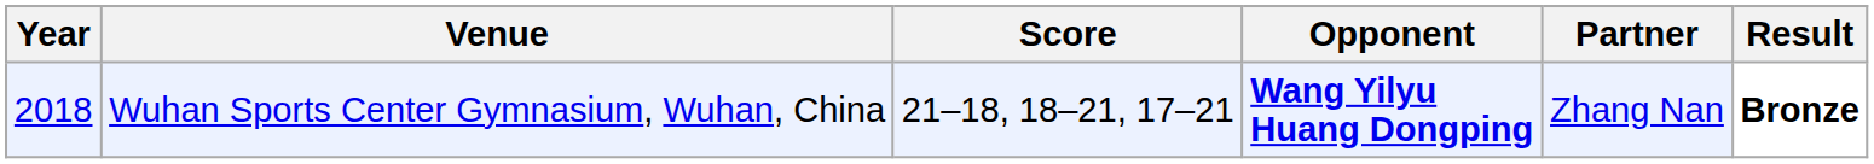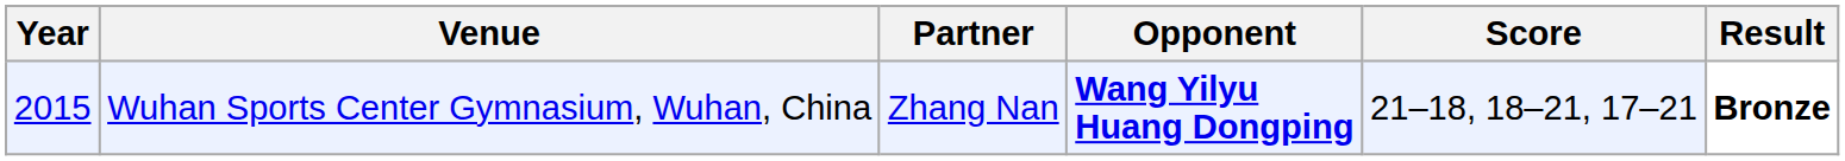columns swapped: Partner <-> Score
Wuhan Sports Center Gymnasium, Wuhan, China | Year: 2018 -> 2015
